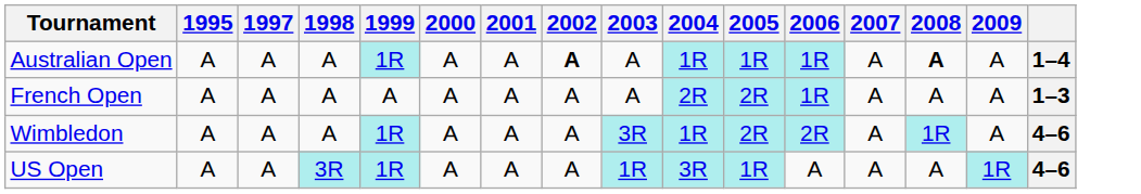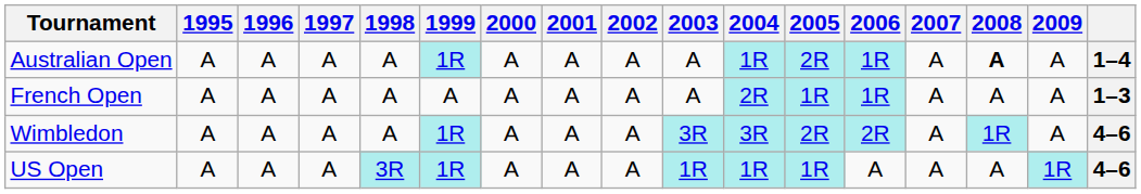+ column: 1996 | A | A | A | A
Australian Open | 2002: bold -> normal
Australian Open | 2005: 1R -> 2R
French Open | 2005: 2R -> 1R
Wimbledon | 2004: 1R -> 3R
US Open | 2004: 3R -> 1R
